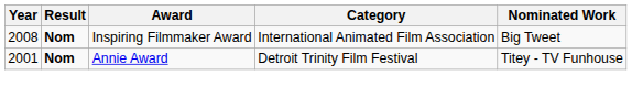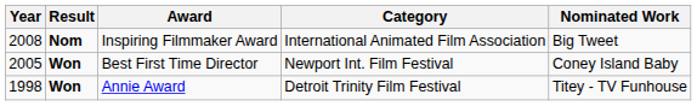+ row: 2005 | Won | Best First Time Director | Newport Int. Film Festival | Coney Island Baby
Annie Award | Year: 2001 -> 1998
Annie Award | Result: Nom -> Won
